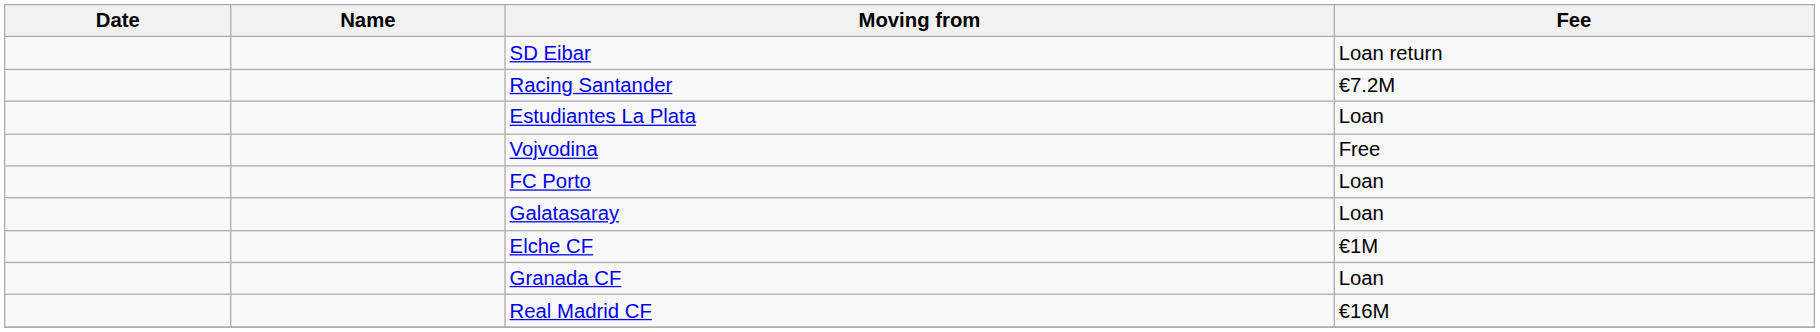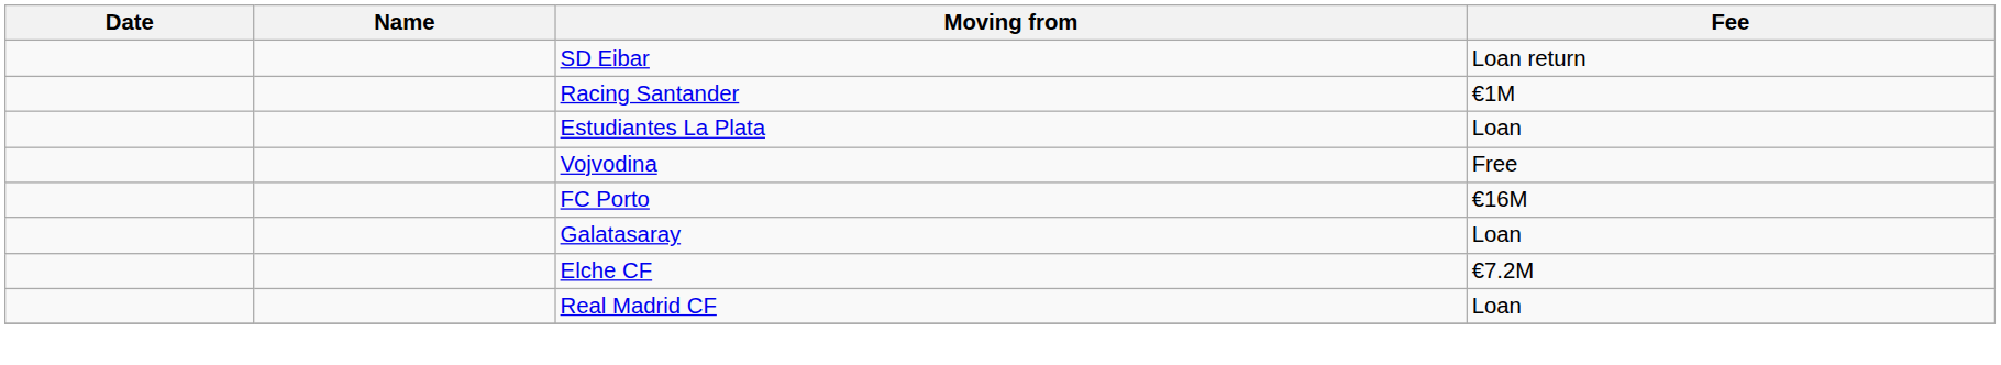Racing Santander | Fee: €7.2M -> €1M
FC Porto | Fee: Loan -> €16M
Elche CF | Fee: €1M -> €7.2M
- row: Granada CF | Loan
Real Madrid CF | Fee: €16M -> Loan
